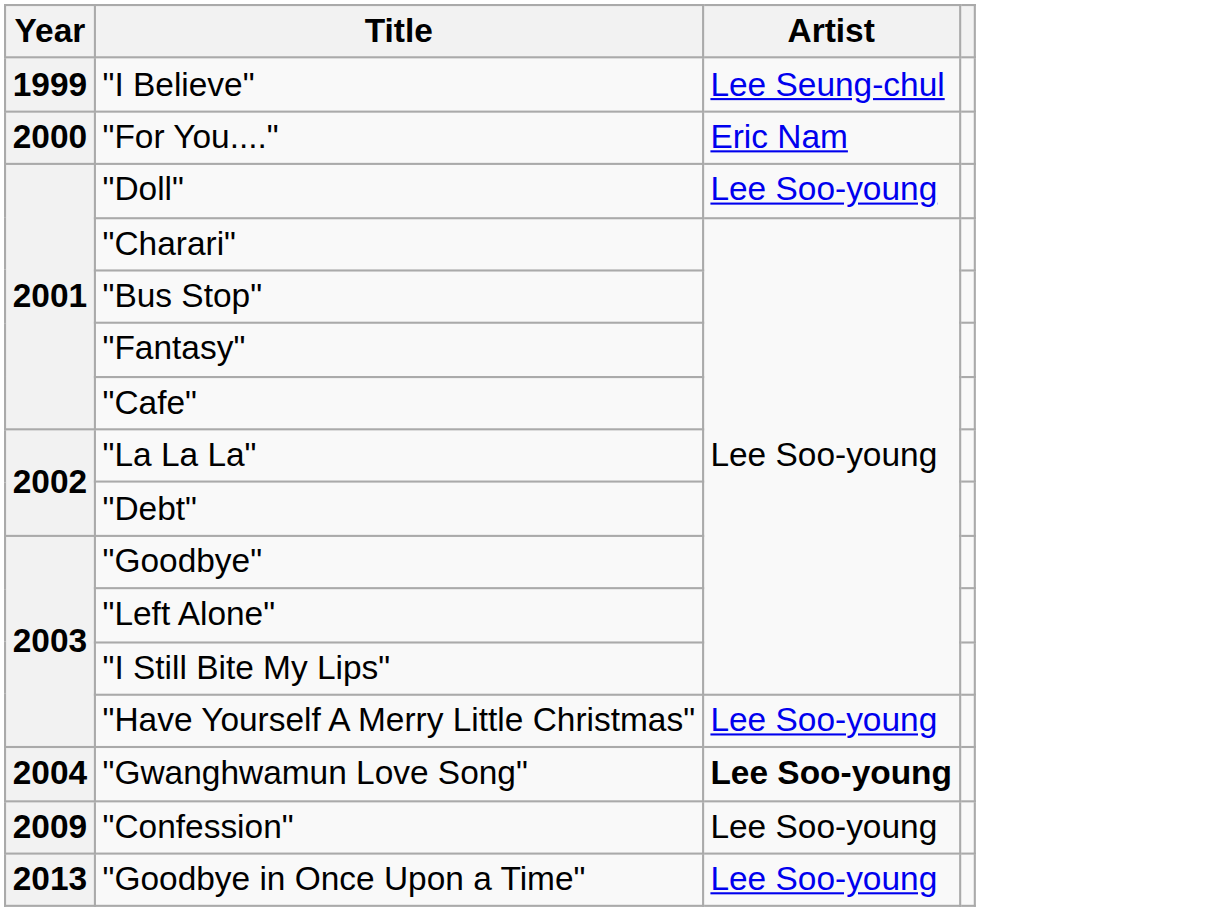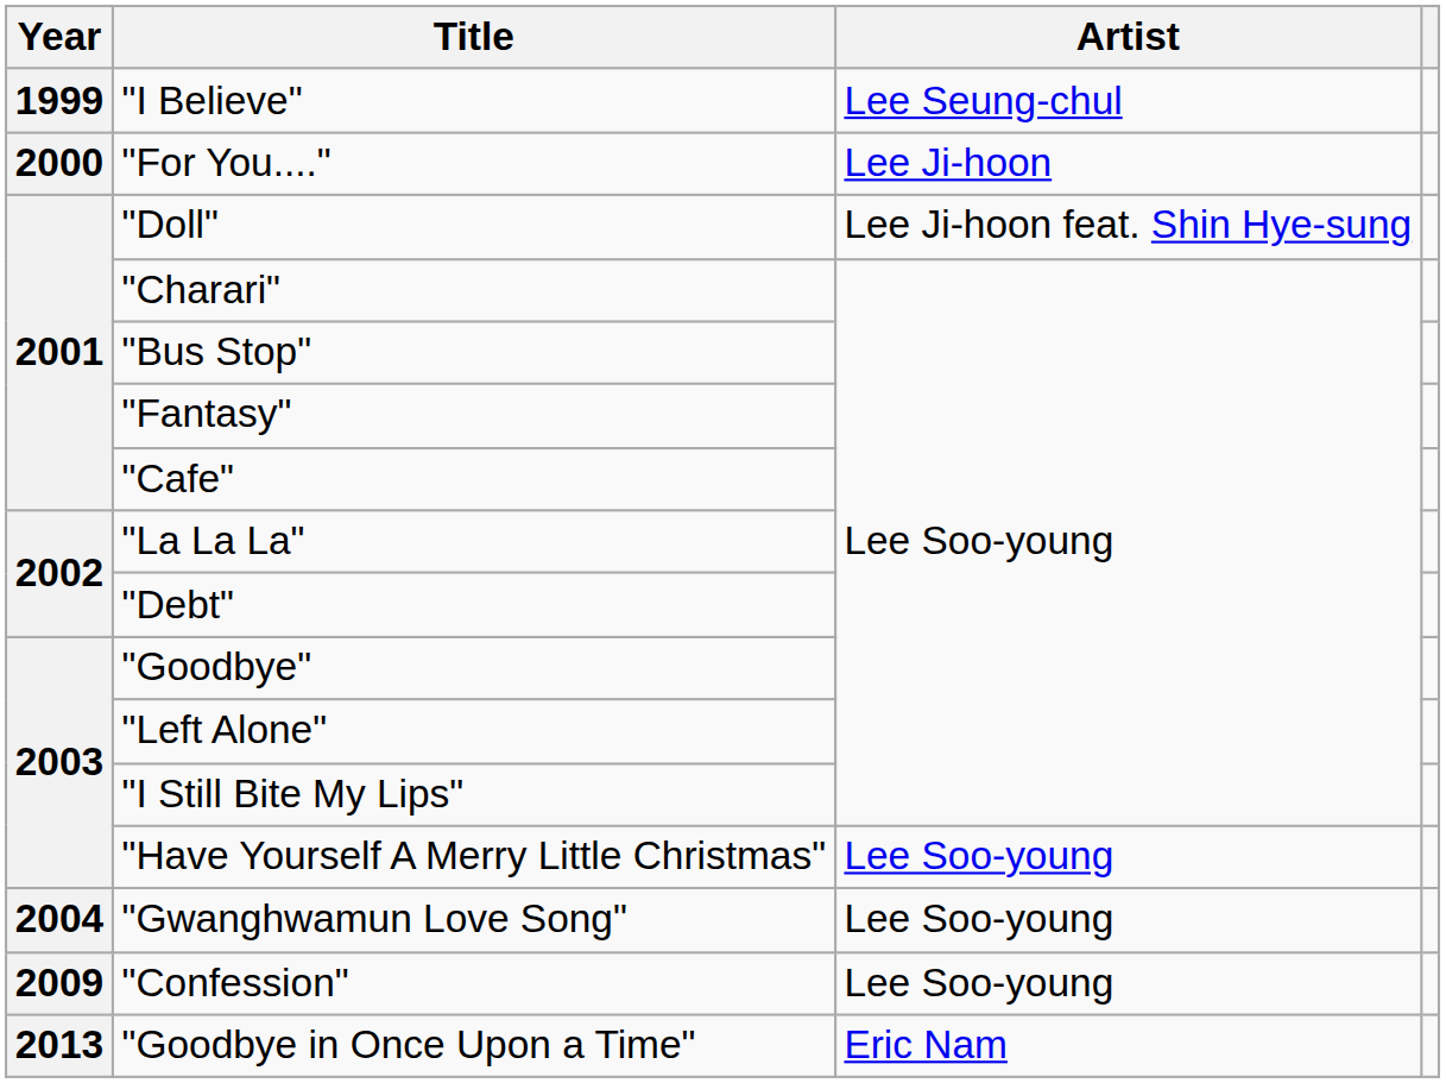"For You...." | Artist: Eric Nam -> Lee Ji-hoon
"Doll" | Artist: Lee Soo-young -> Lee Ji-hoon feat. Shin Hye-sung
"Gwanghwamun Love Song" | Artist: bold -> normal
"Goodbye in Once Upon a Time" | Artist: Lee Soo-young -> Eric Nam
